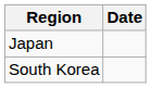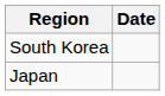rows swapped: Japan <-> South Korea
